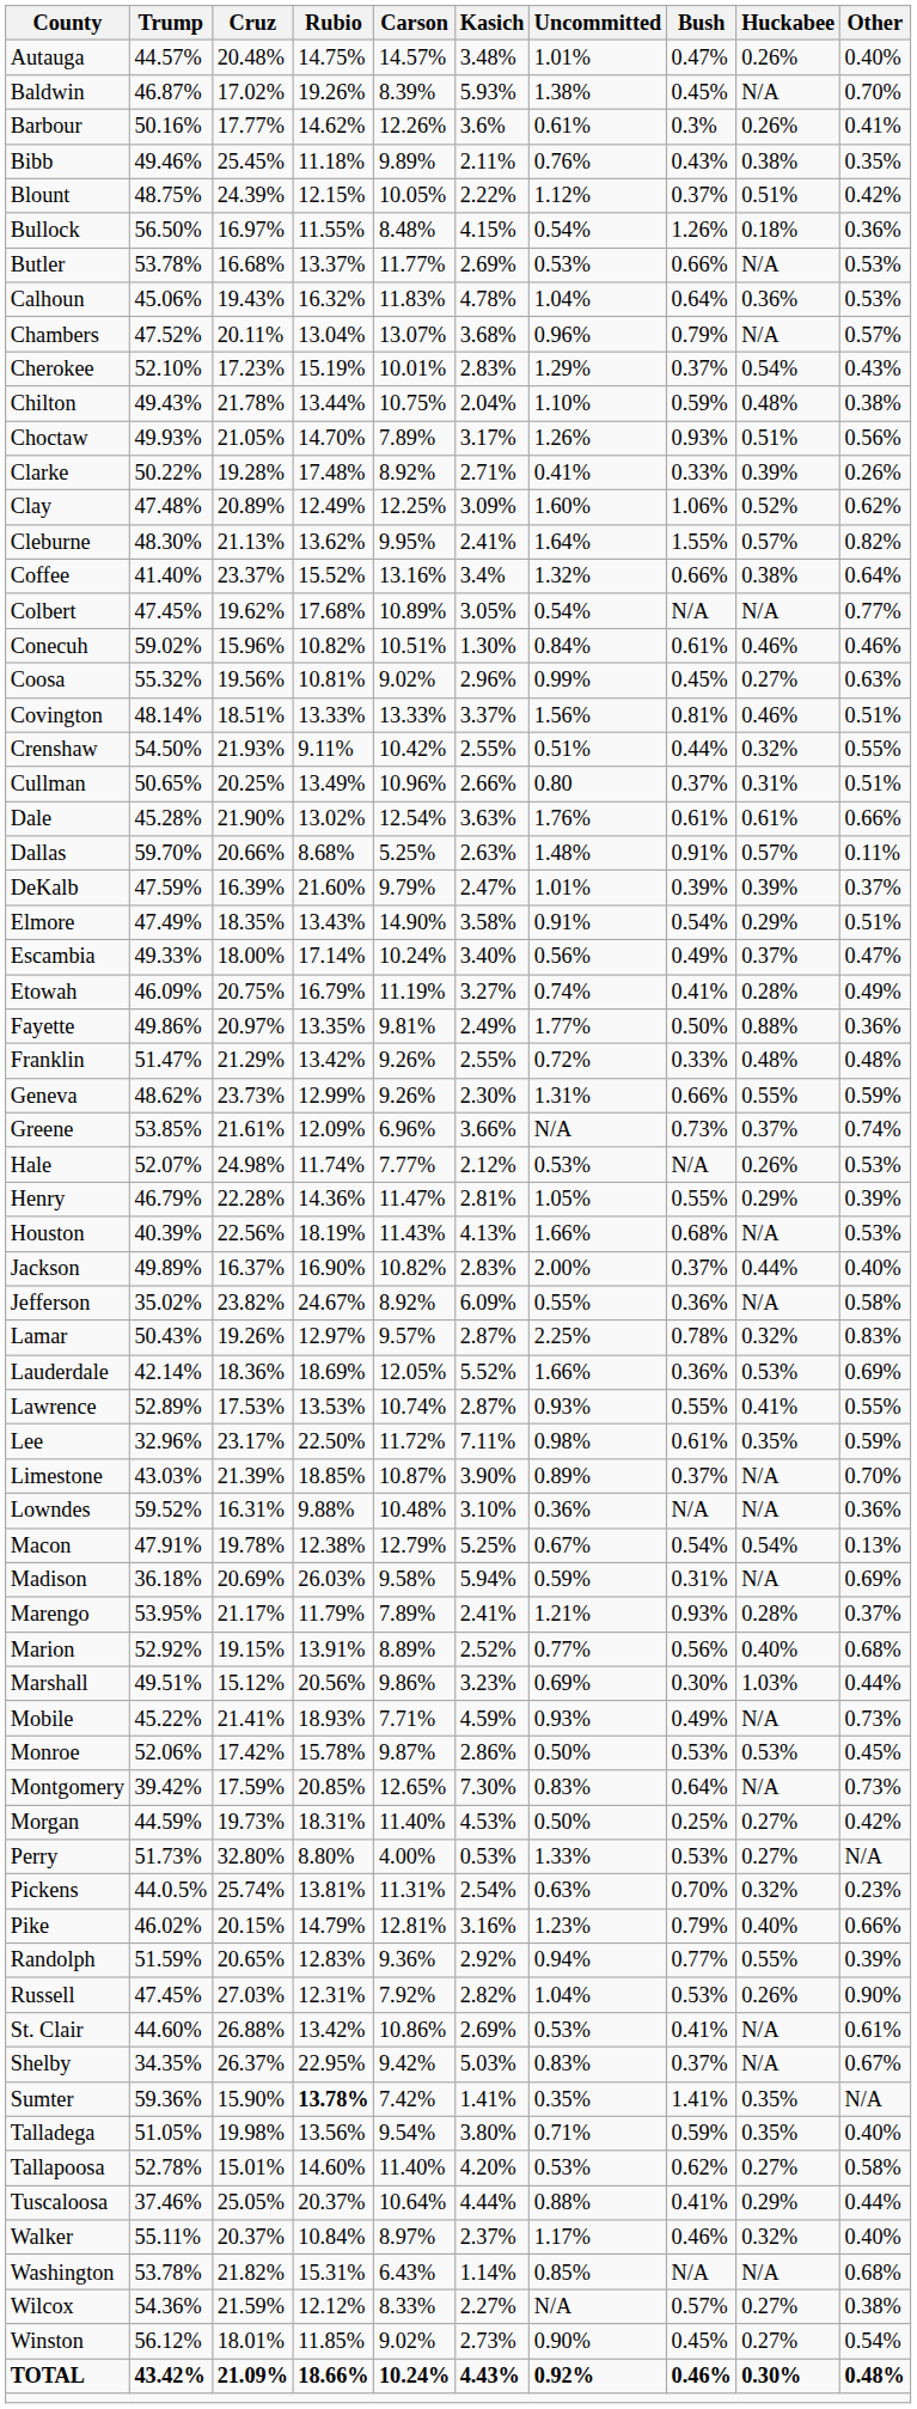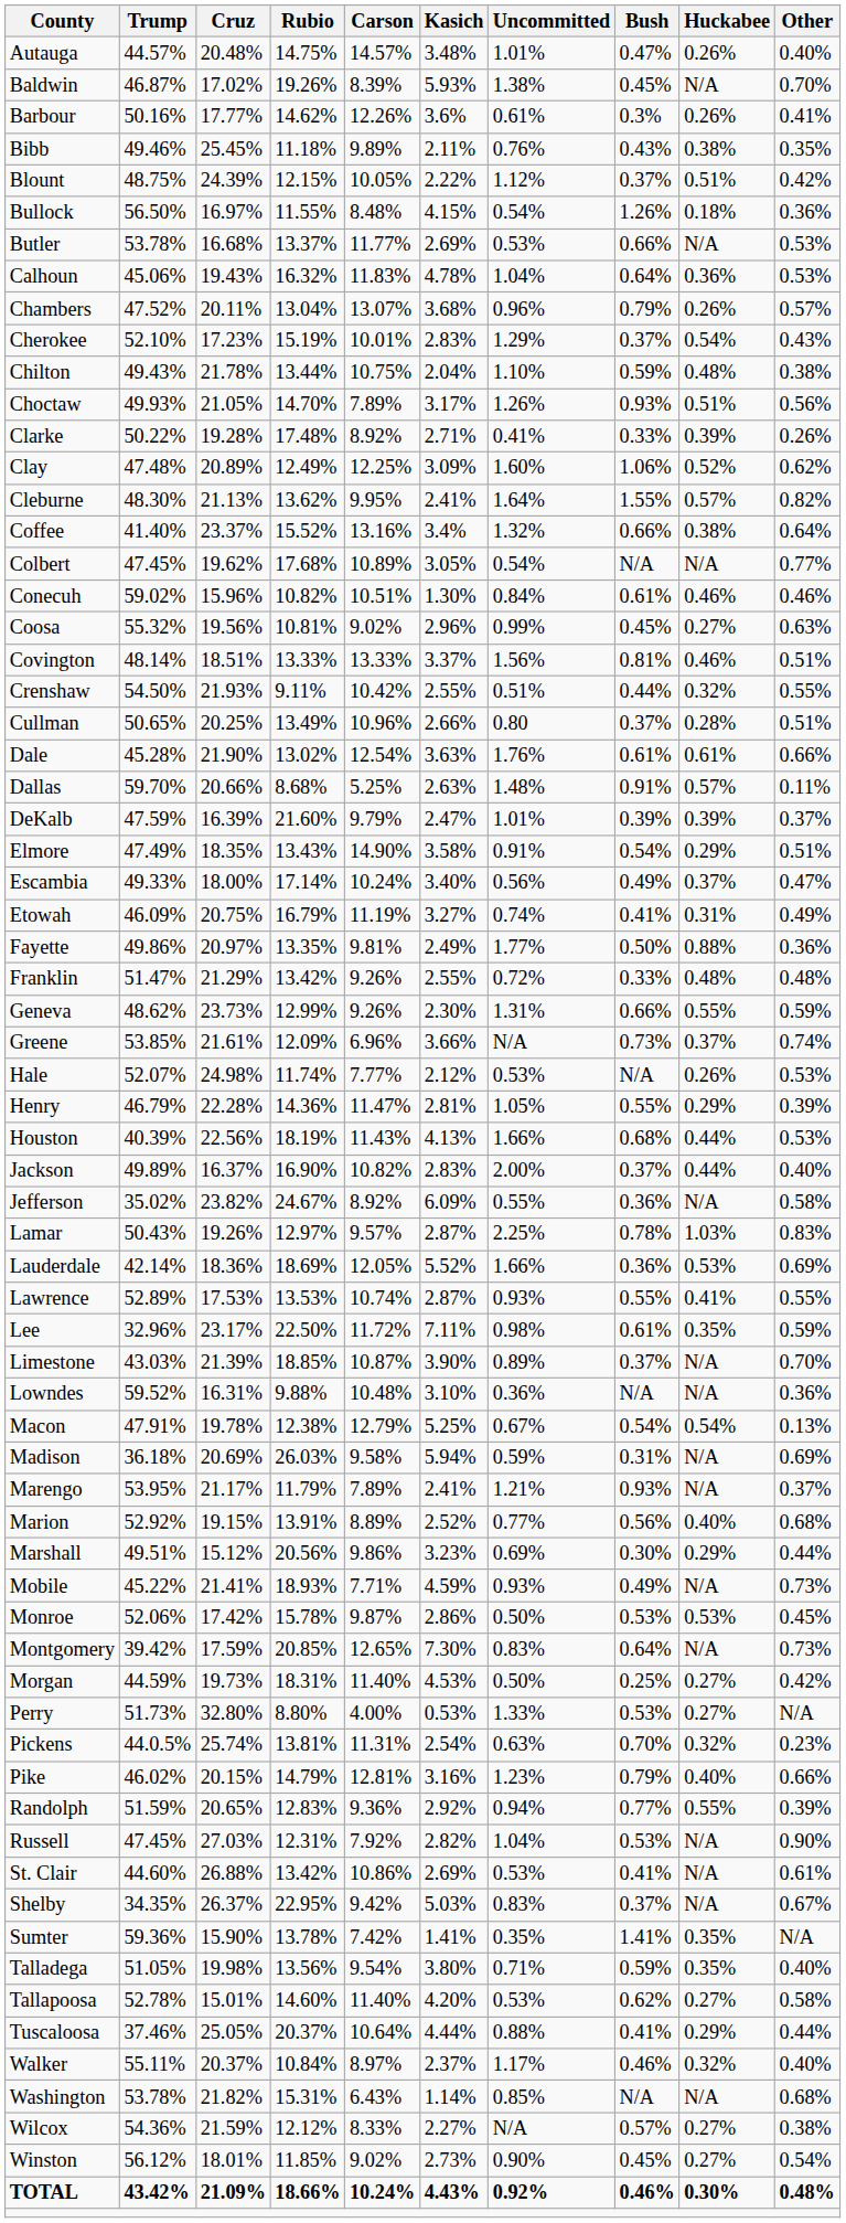Chambers | Huckabee: N/A -> 0.26%
Cullman | Huckabee: 0.31% -> 0.28%
Etowah | Huckabee: 0.28% -> 0.31%
Houston | Huckabee: N/A -> 0.44%
Lamar | Huckabee: 0.32% -> 1.03%
Marengo | Huckabee: 0.28% -> N/A
Marshall | Huckabee: 1.03% -> 0.29%
Russell | Huckabee: 0.26% -> N/A
Sumter | Rubio: bold -> normal
